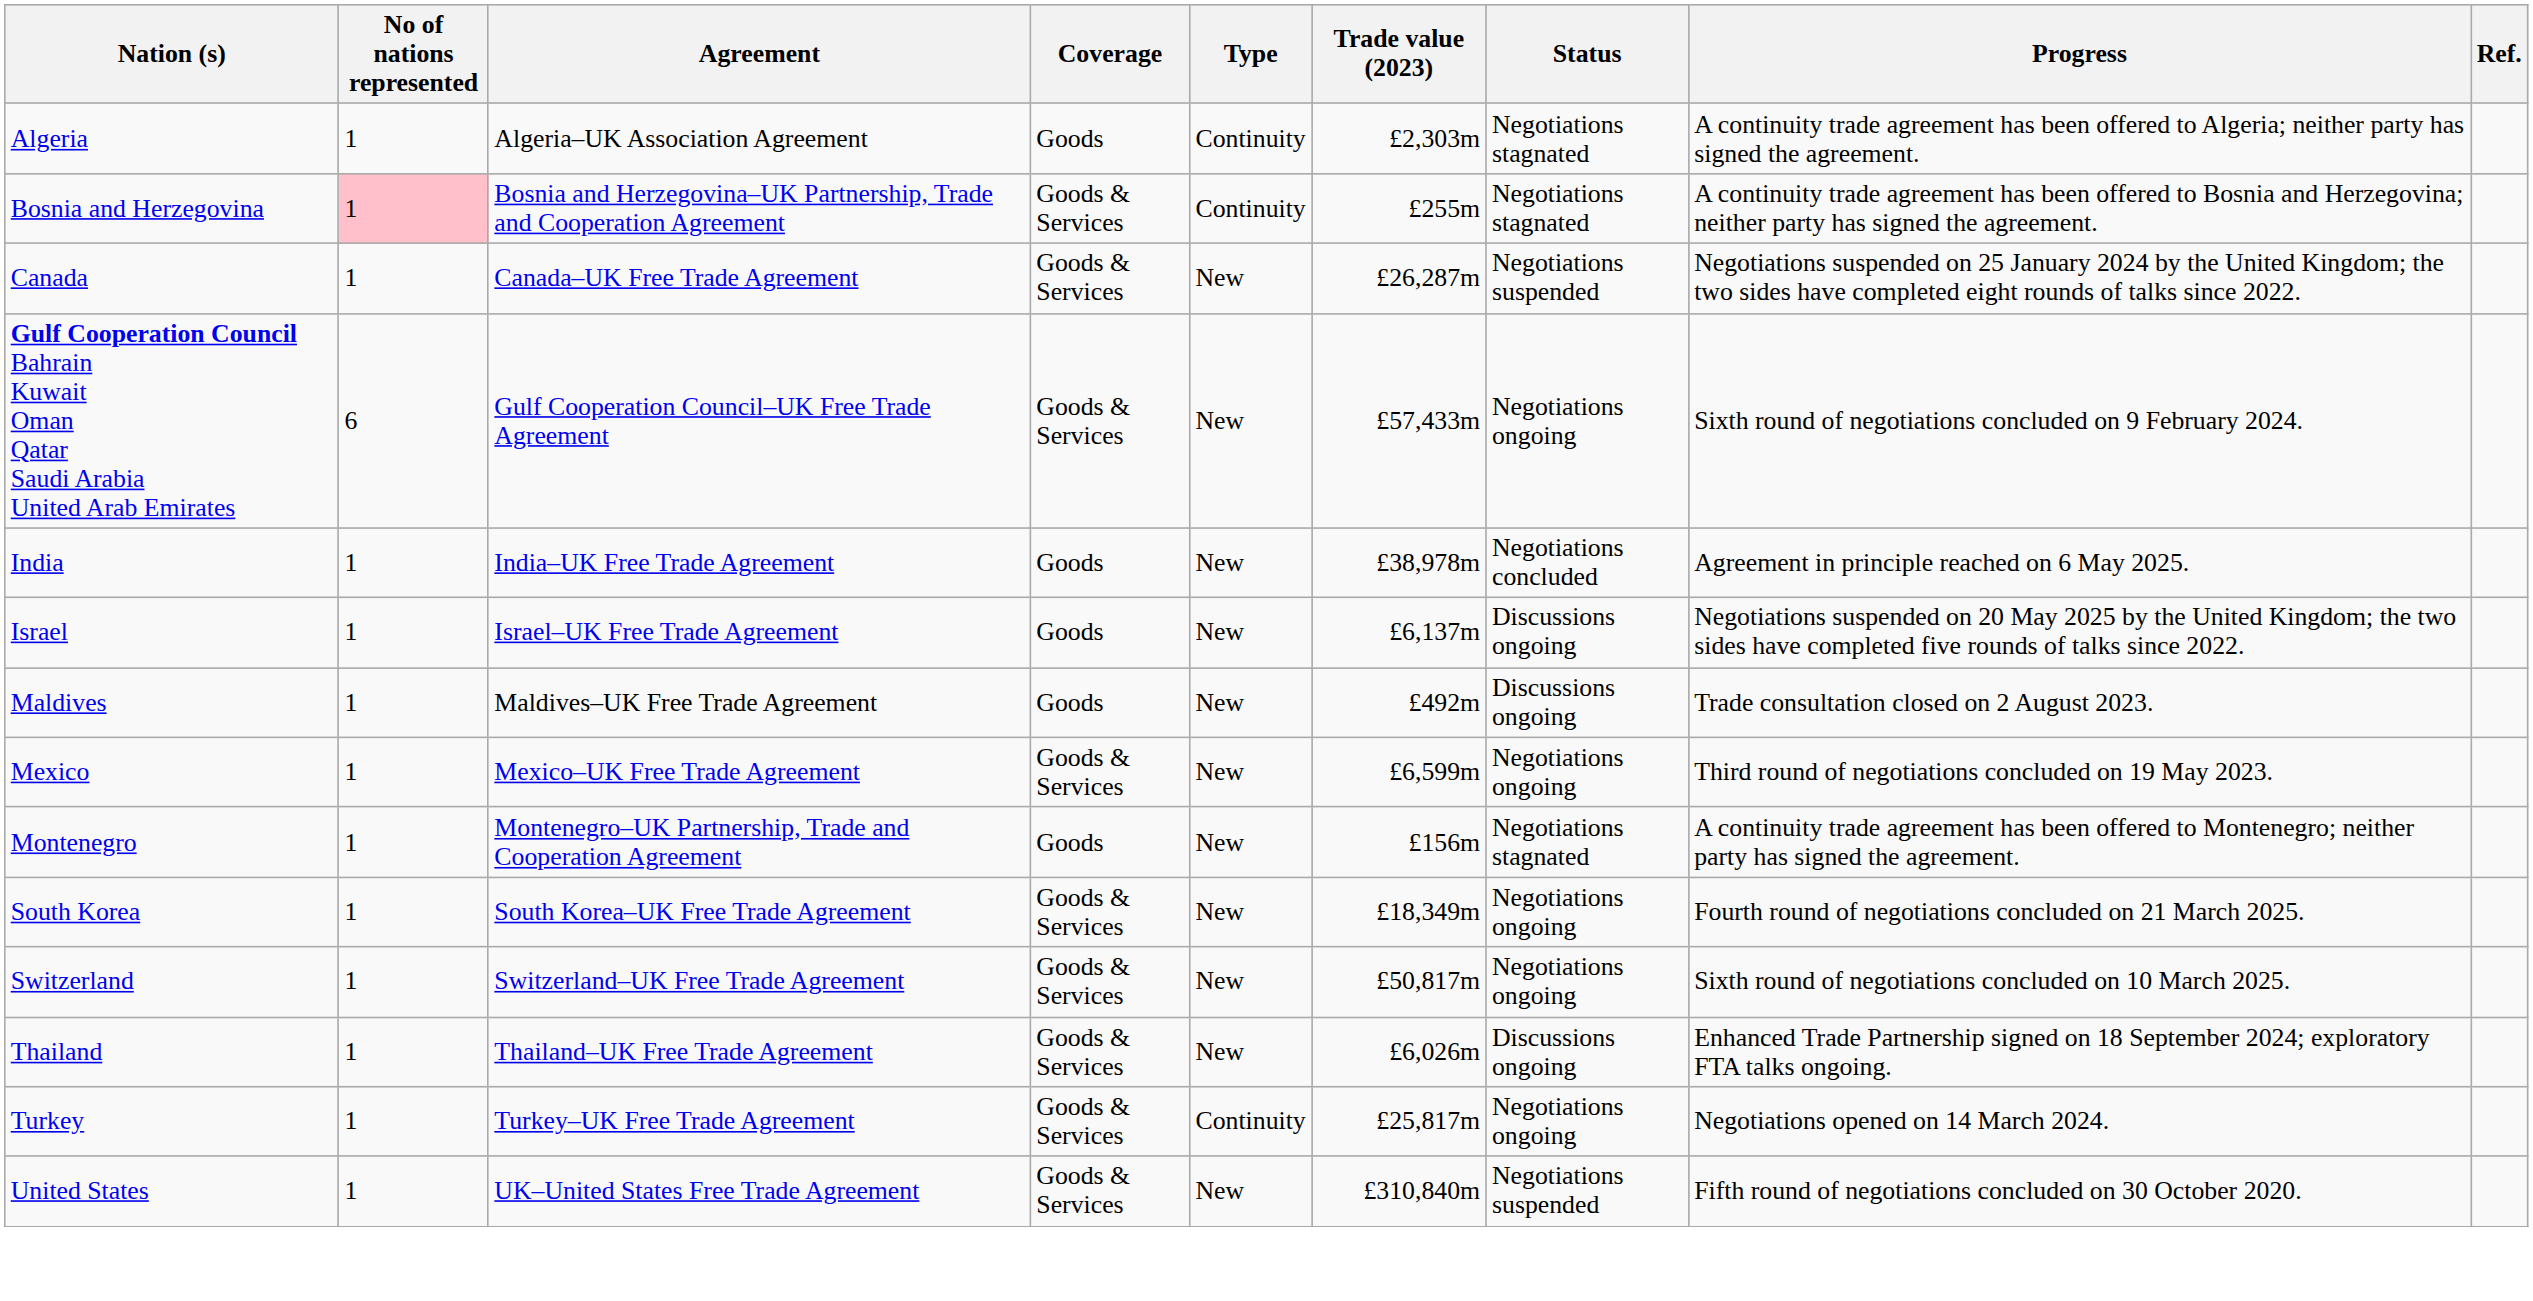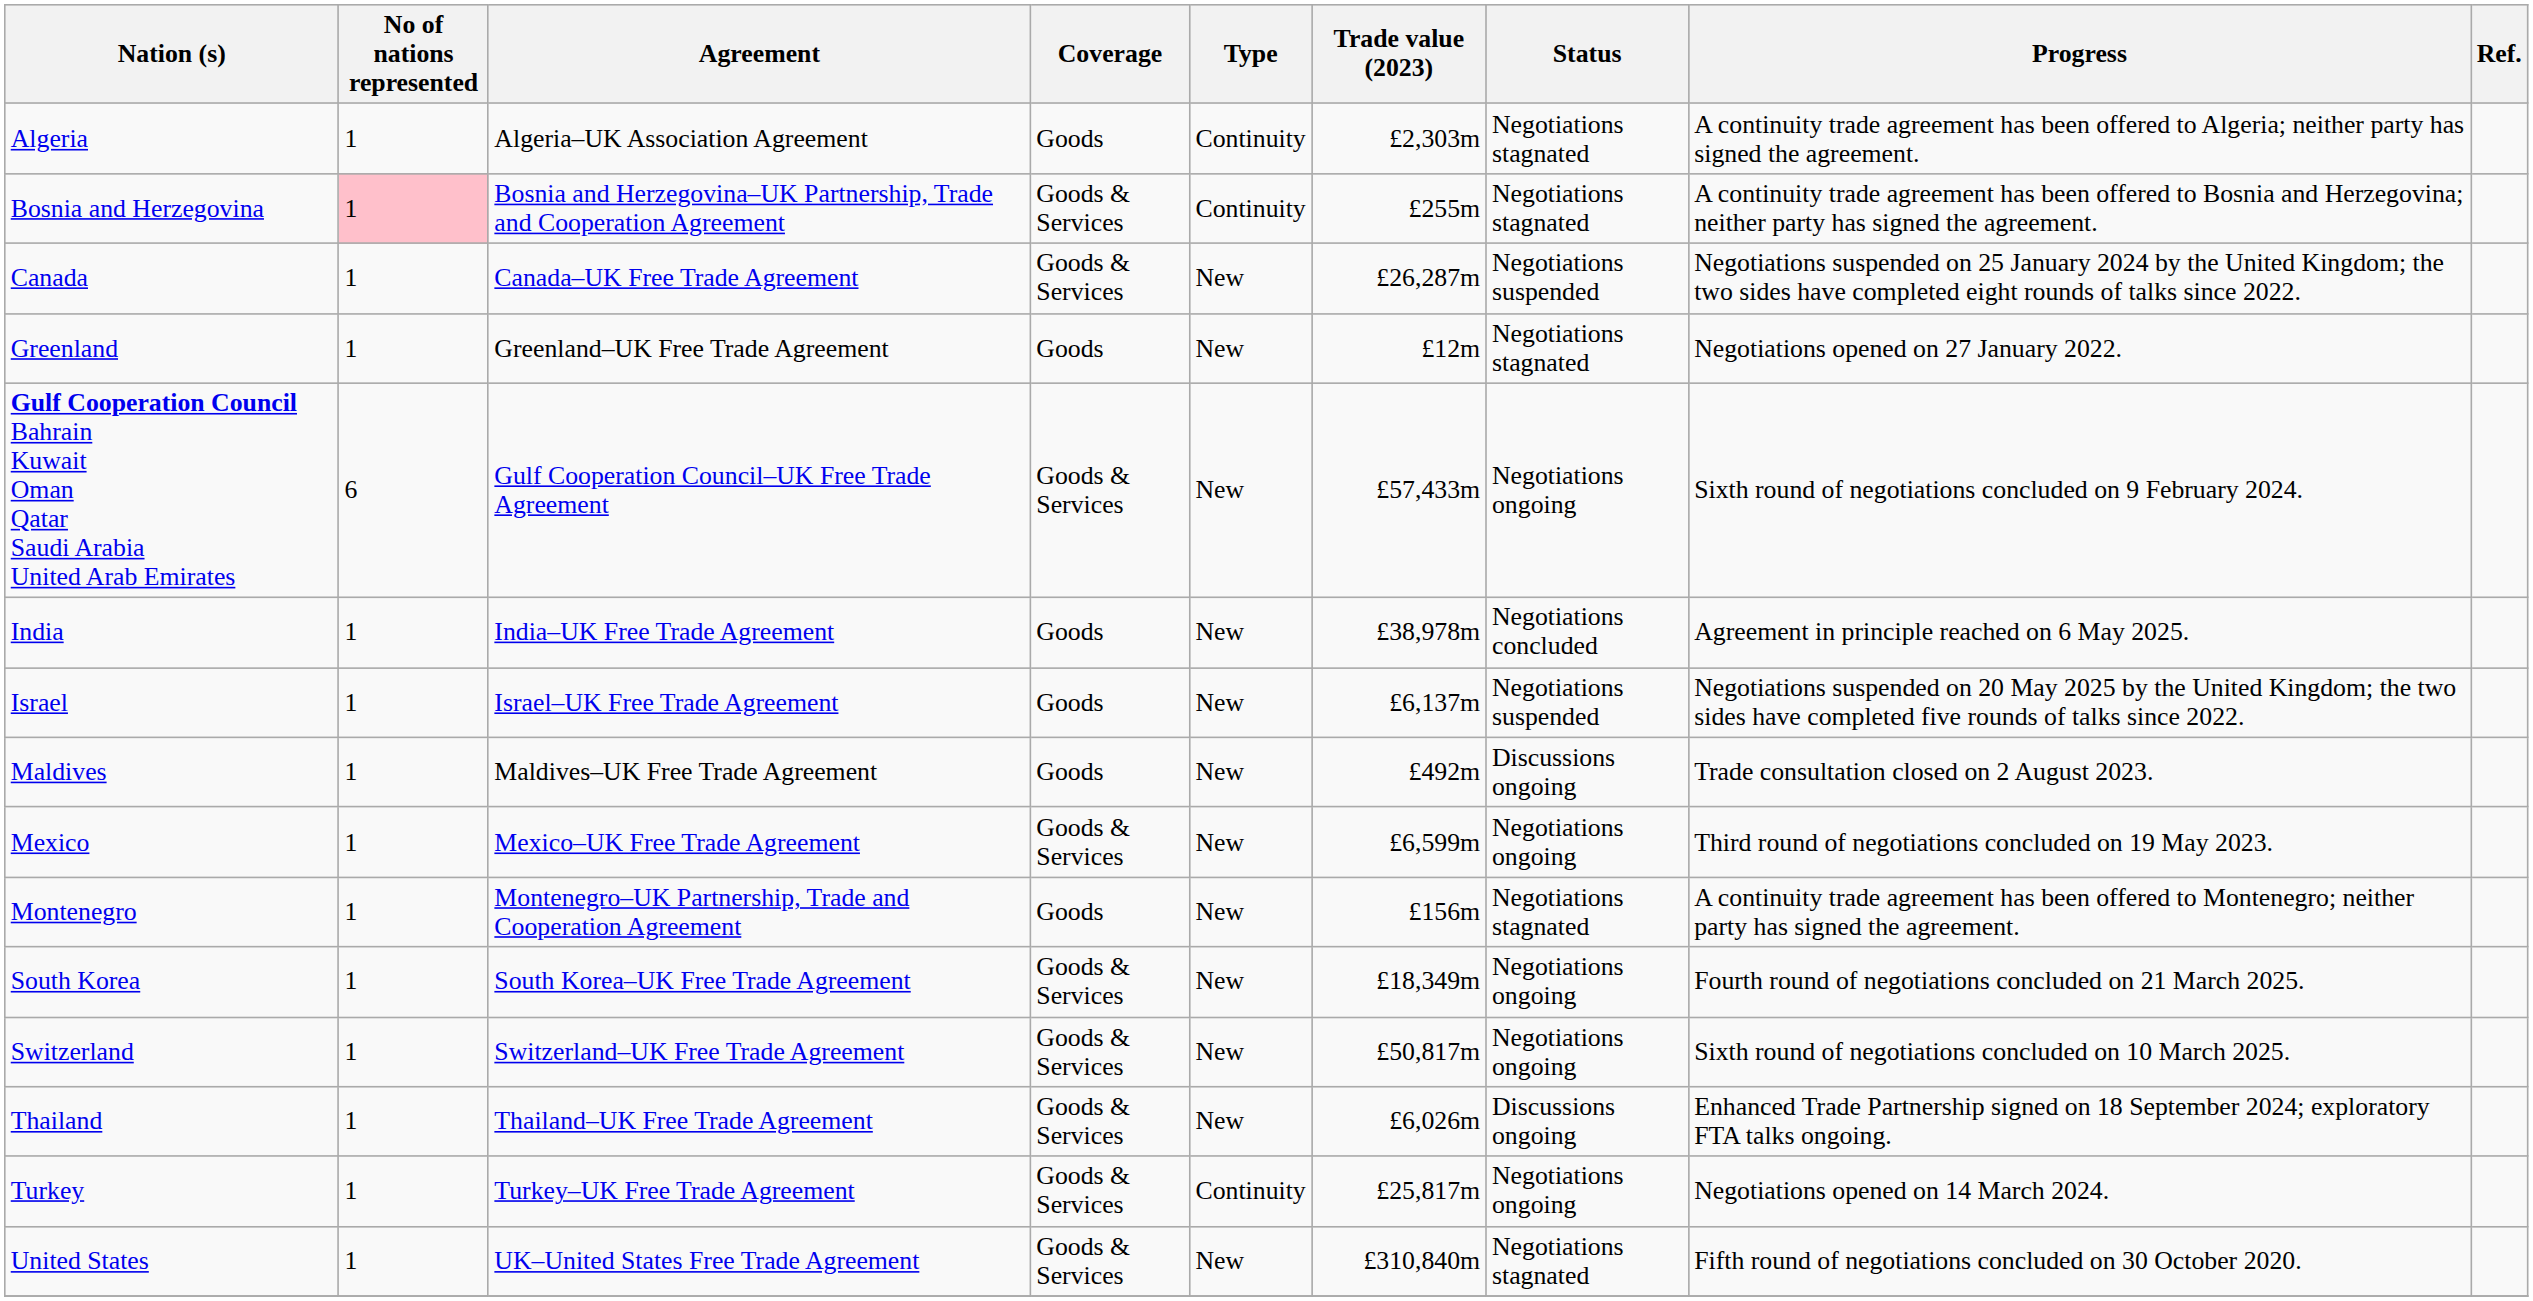+ row: Greenland | 1 | Greenland–UK Free Trade Agreement | Goods | New | £12m | Negotiations stagnated | Negotiations opened on 27 January 2022.
Israel | Status: Discussions ongoing -> Negotiations suspended
United States | Status: Negotiations suspended -> Negotiations stagnated
